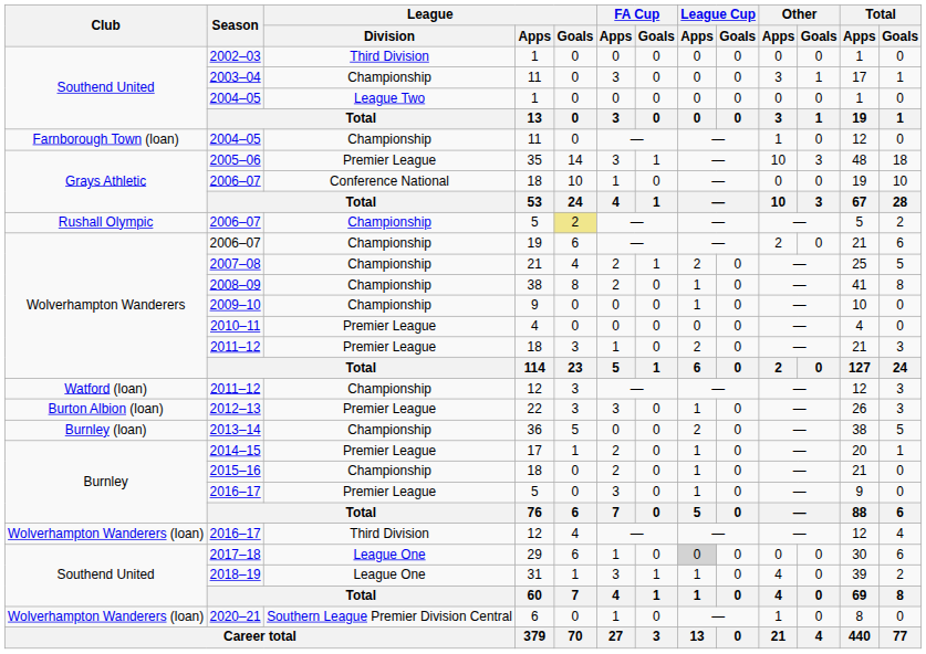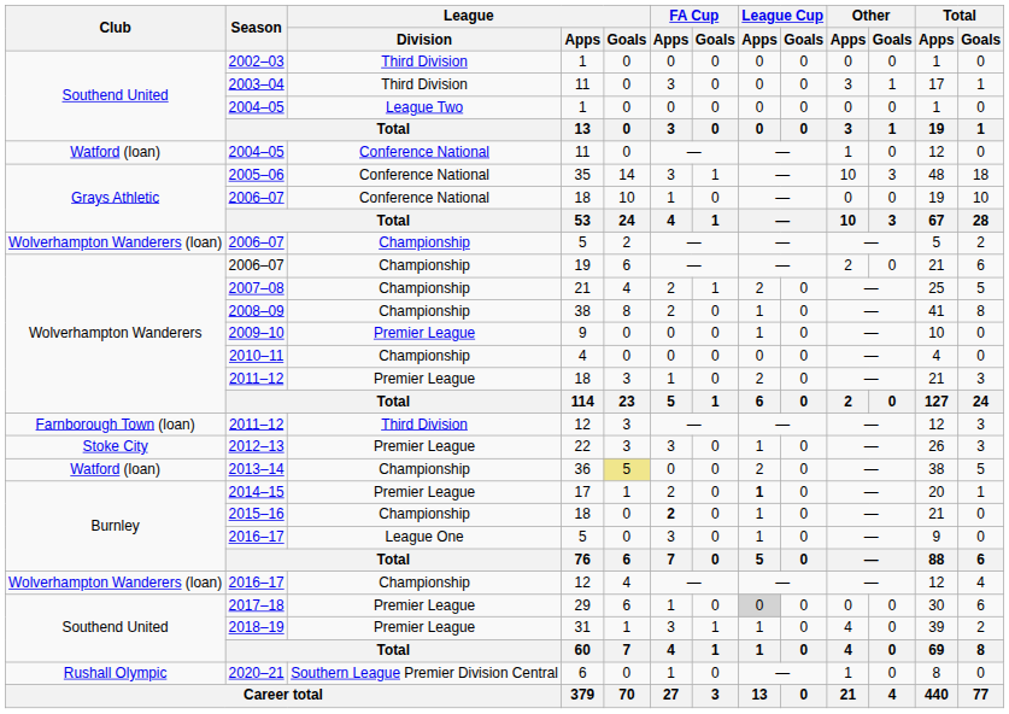2003–04 | League / Division: Championship -> Third Division
2004–05 / 11 | Club: Farnborough Town (loan) -> Watford (loan)
2004–05 / 11 | League / Division: Championship -> Conference National
2005–06 | League / Division: Premier League -> Conference National
2006–07 / 5 | Club: Rushall Olympic -> Wolverhampton Wanderers (loan)
2006–07 / 5 | League / Goals: khaki background -> no background
2009–10 | League / Division: Championship -> Premier League
2010–11 | League / Division: Premier League -> Championship
2011–12 / 12 | Club: Watford (loan) -> Farnborough Town (loan)
2011–12 / 12 | League / Division: Championship -> Third Division
2012–13 | Club: Burton Albion (loan) -> Stoke City
2013–14 | Club: Burnley (loan) -> Watford (loan)
2013–14 | League / Goals: no background -> khaki background
2014–15 | League Cup / Apps: normal -> bold
2015–16 | FA Cup / Apps: normal -> bold
2016–17 / 5 | League / Division: Premier League -> League One
2016–17 / 12 | League / Division: Third Division -> Championship
2017–18 | League / Division: League One -> Premier League
2018–19 | League / Division: League One -> Premier League
2020–21 | Club: Wolverhampton Wanderers (loan) -> Rushall Olympic
